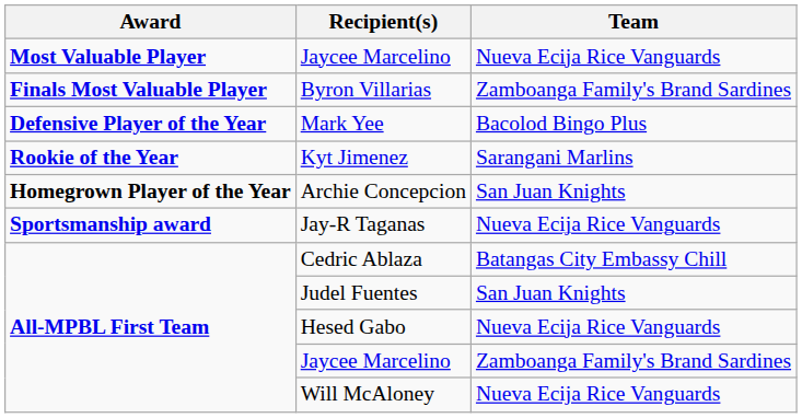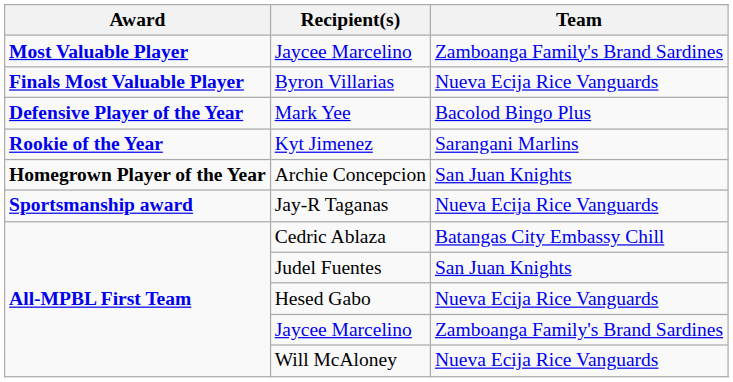Most Valuable Player / Jaycee Marcelino | Team: Nueva Ecija Rice Vanguards -> Zamboanga Family's Brand Sardines
Byron Villarias | Team: Zamboanga Family's Brand Sardines -> Nueva Ecija Rice Vanguards
